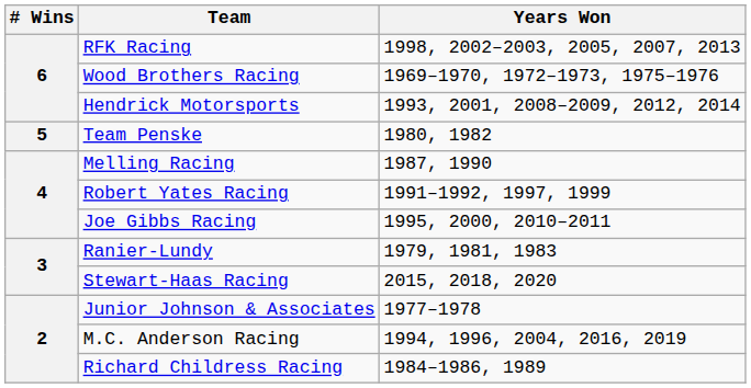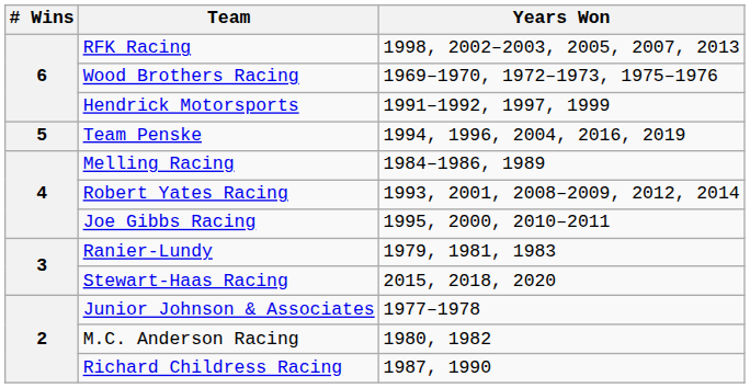Hendrick Motorsports | Years Won: 1993, 2001, 2008–2009, 2012, 2014 -> 1991–1992, 1997, 1999
Team Penske | Years Won: 1980, 1982 -> 1994, 1996, 2004, 2016, 2019
Melling Racing | Years Won: 1987, 1990 -> 1984–1986, 1989
Robert Yates Racing | Years Won: 1991–1992, 1997, 1999 -> 1993, 2001, 2008–2009, 2012, 2014
M.C. Anderson Racing | Years Won: 1994, 1996, 2004, 2016, 2019 -> 1980, 1982
Richard Childress Racing | Years Won: 1984–1986, 1989 -> 1987, 1990
